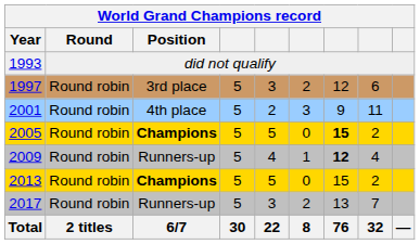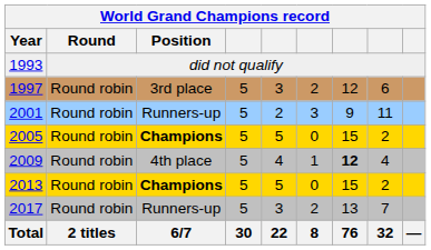2001 | Position: 4th place -> Runners-up
2005 | column 7: bold -> normal
2009 | Position: Runners-up -> 4th place
